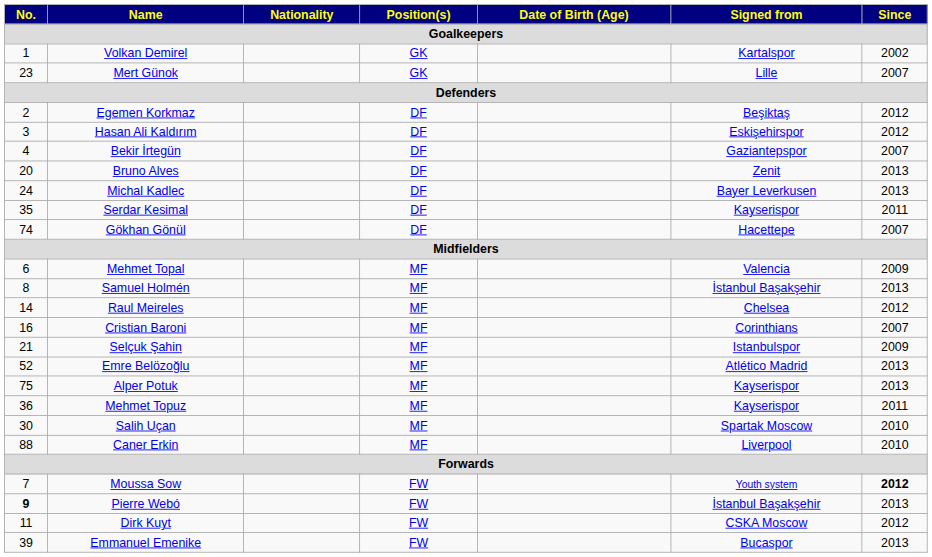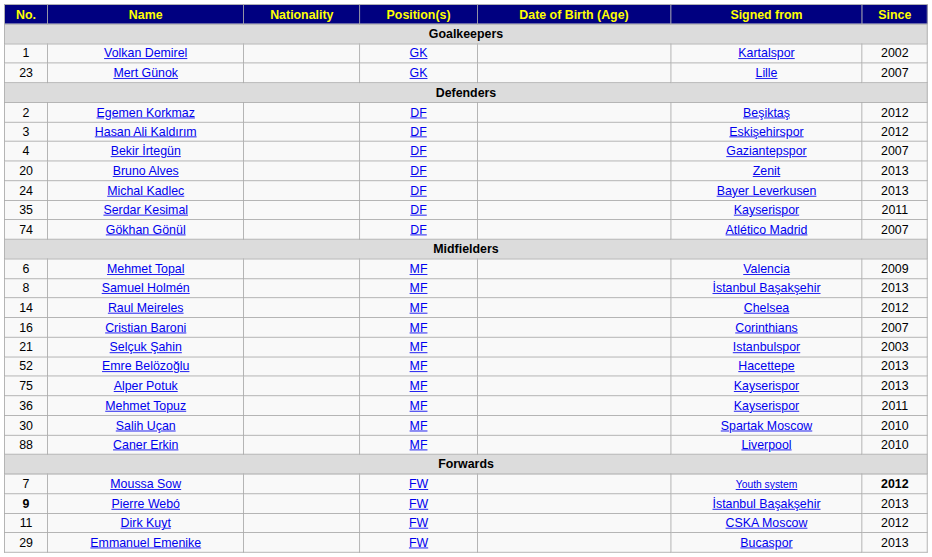Gökhan Gönül | Signed from: Hacettepe -> Atlético Madrid
Selçuk Şahin | Since: 2009 -> 2003
Emre Belözoğlu | Signed from: Atlético Madrid -> Hacettepe
Emmanuel Emenike | No.: 39 -> 29
